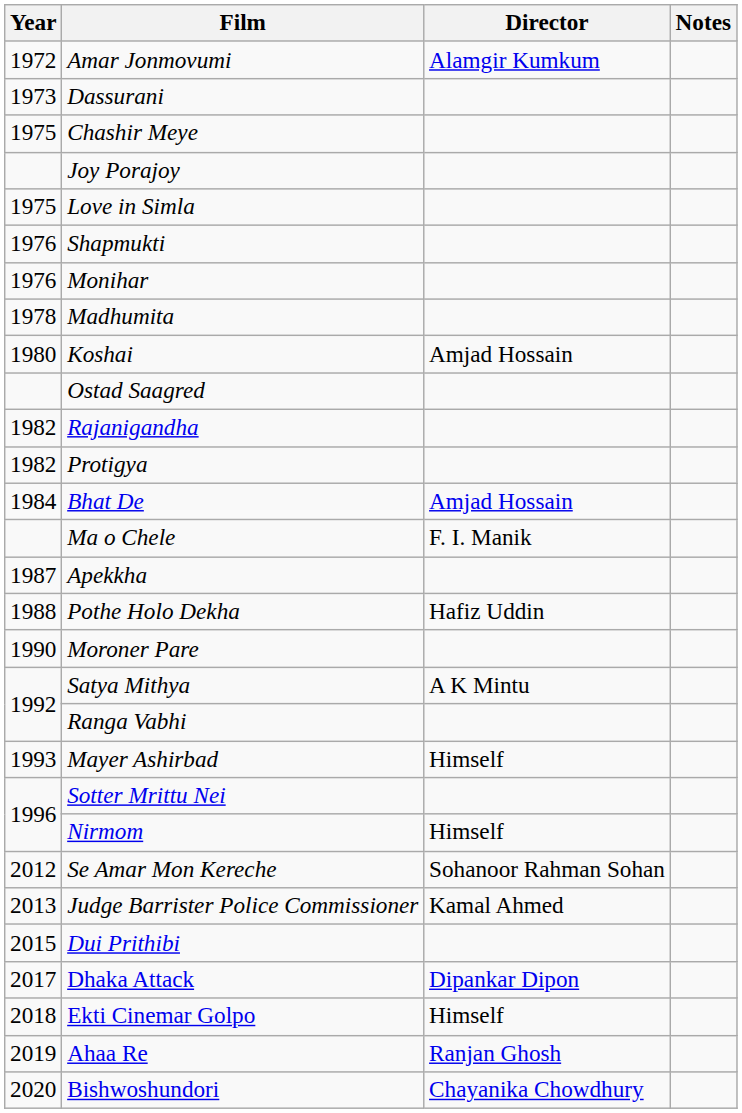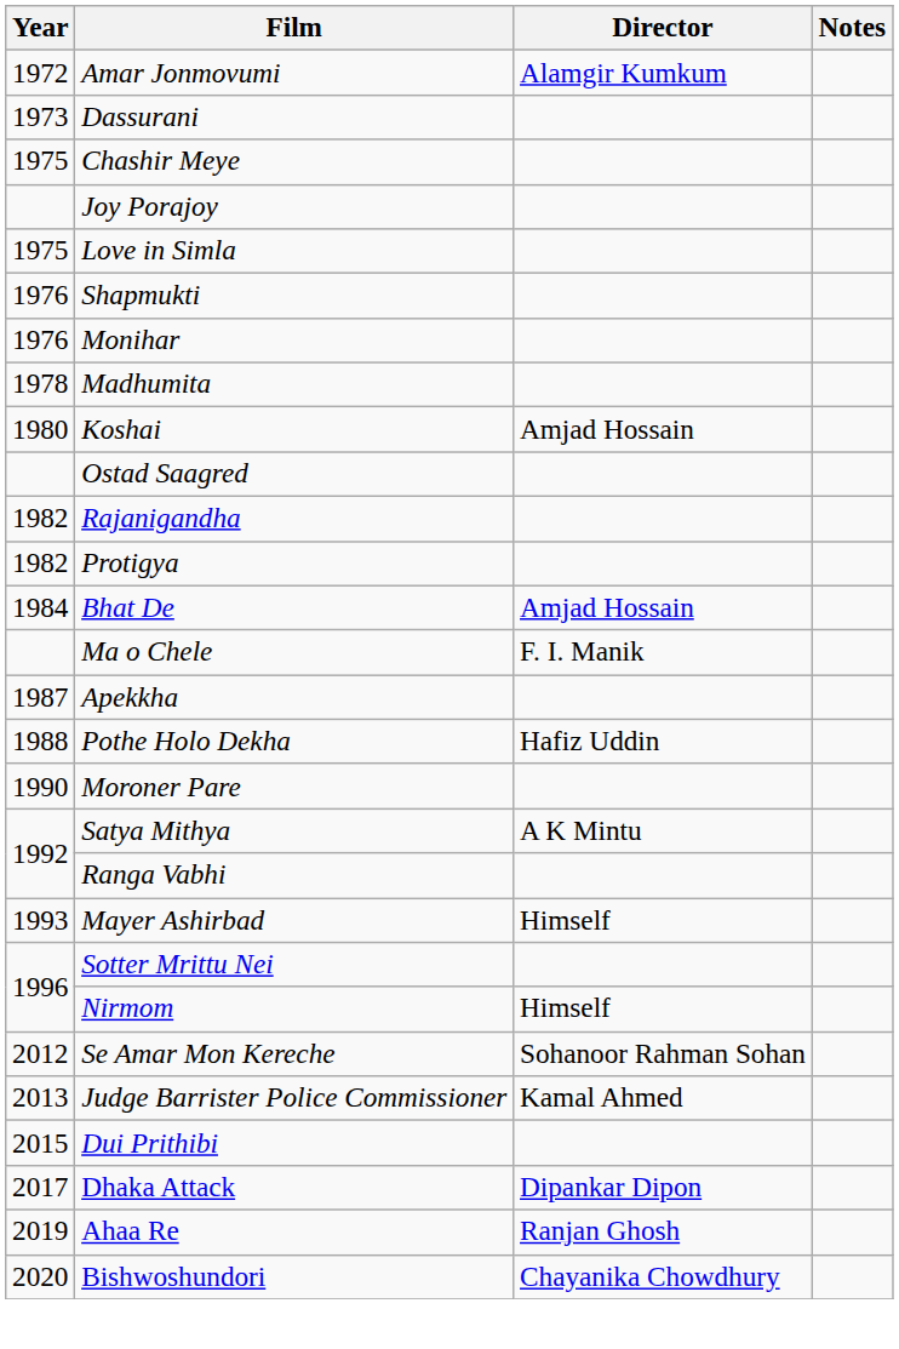- row: 2018 | Ekti Cinemar Golpo | Himself
